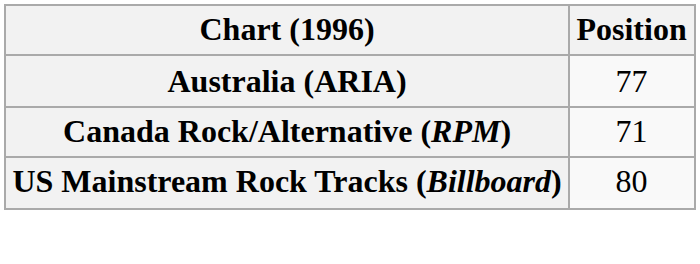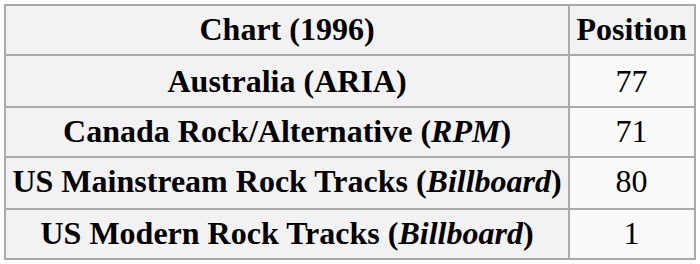+ row: US Modern Rock Tracks (Billboard) | 1
